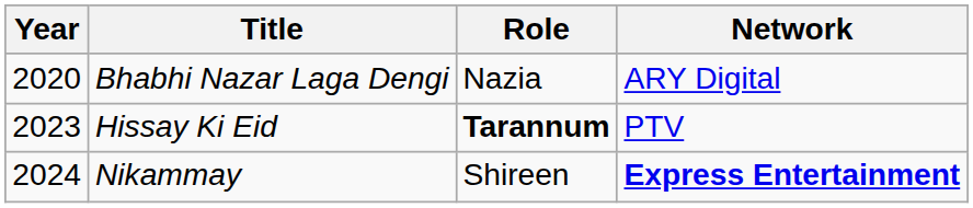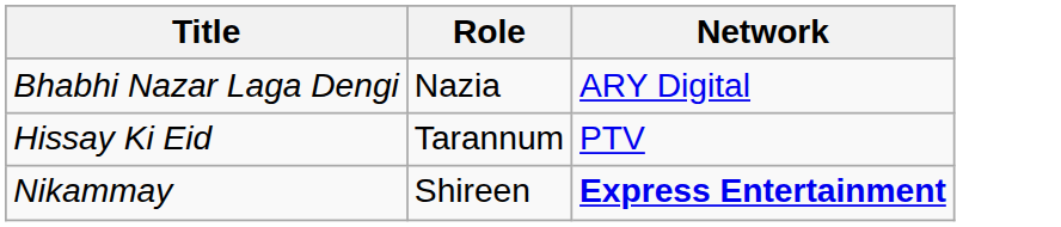- column: Year | 2020 | 2023 | 2024
Hissay Ki Eid | Role: bold -> normal
